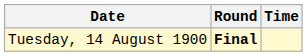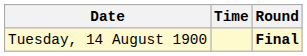columns swapped: Time <-> Round
